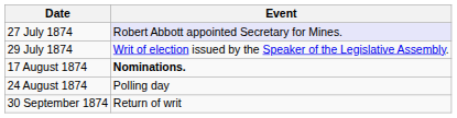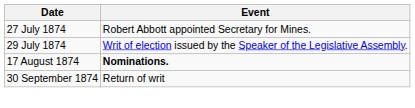27 July 1874 | Event: lavender background -> no background
- row: 24 August 1874 | Polling day
